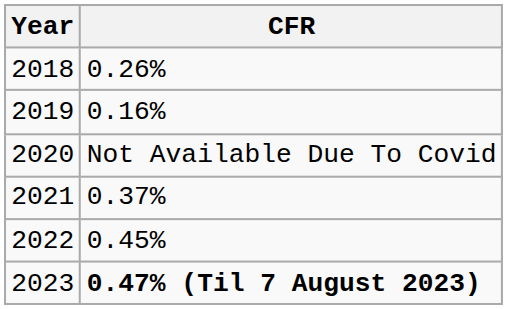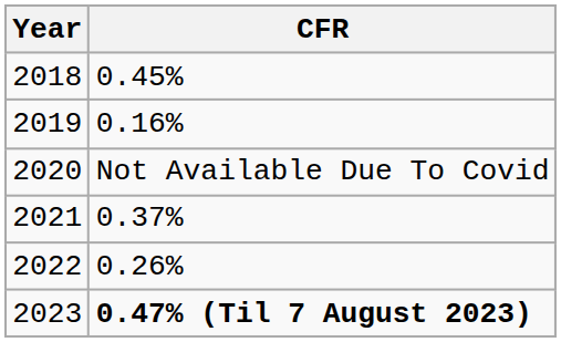2018 | CFR: 0.26% -> 0.45%
2022 | CFR: 0.45% -> 0.26%
